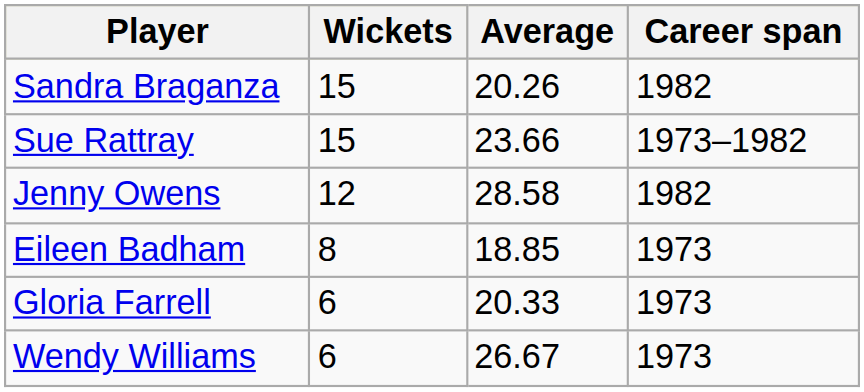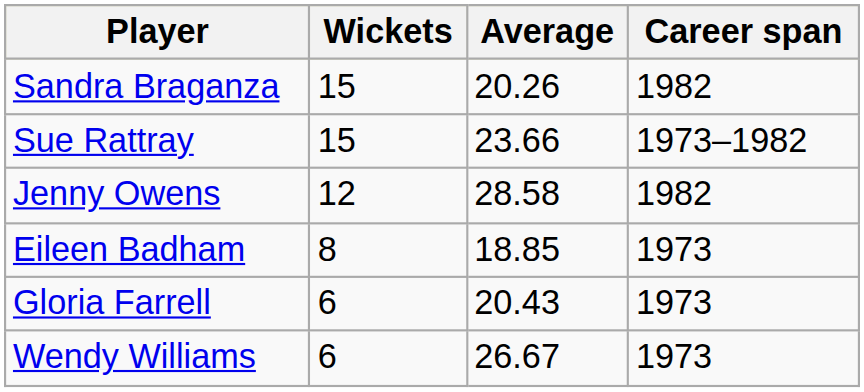Gloria Farrell | Average: 20.33 -> 20.43
